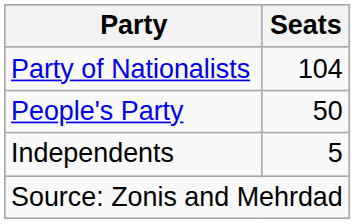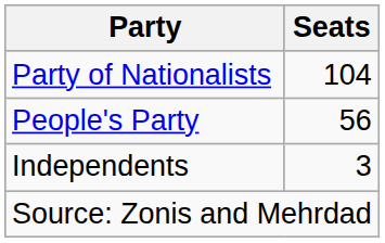People's Party | Seats: 50 -> 56
Independents | Seats: 5 -> 3
